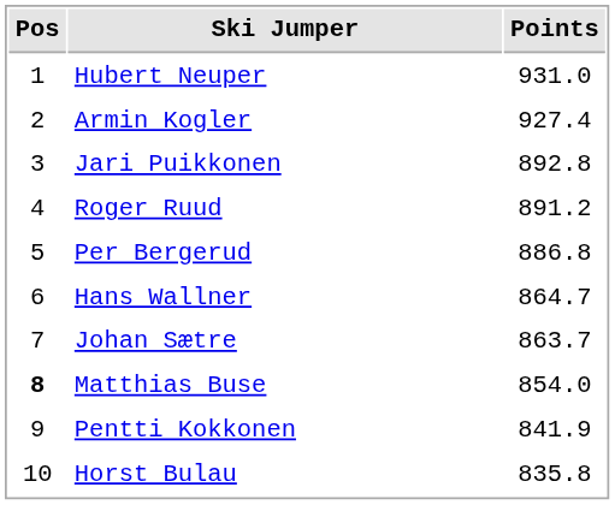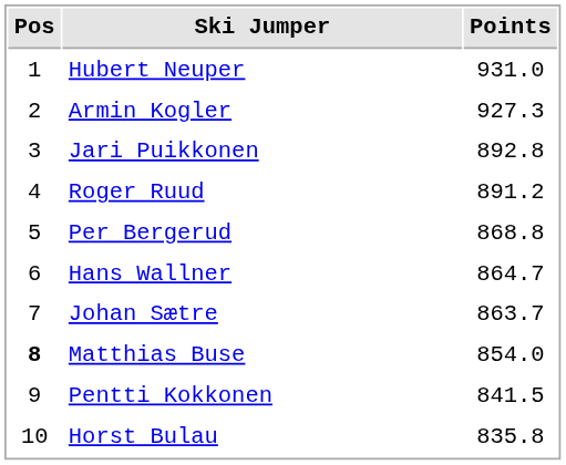Armin Kogler | Points: 927.4 -> 927.3
Per Bergerud | Points: 886.8 -> 868.8
Pentti Kokkonen | Points: 841.9 -> 841.5
